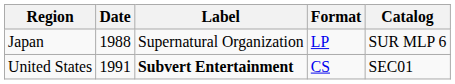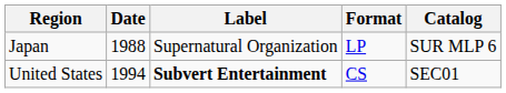United States | Date: 1991 -> 1994
